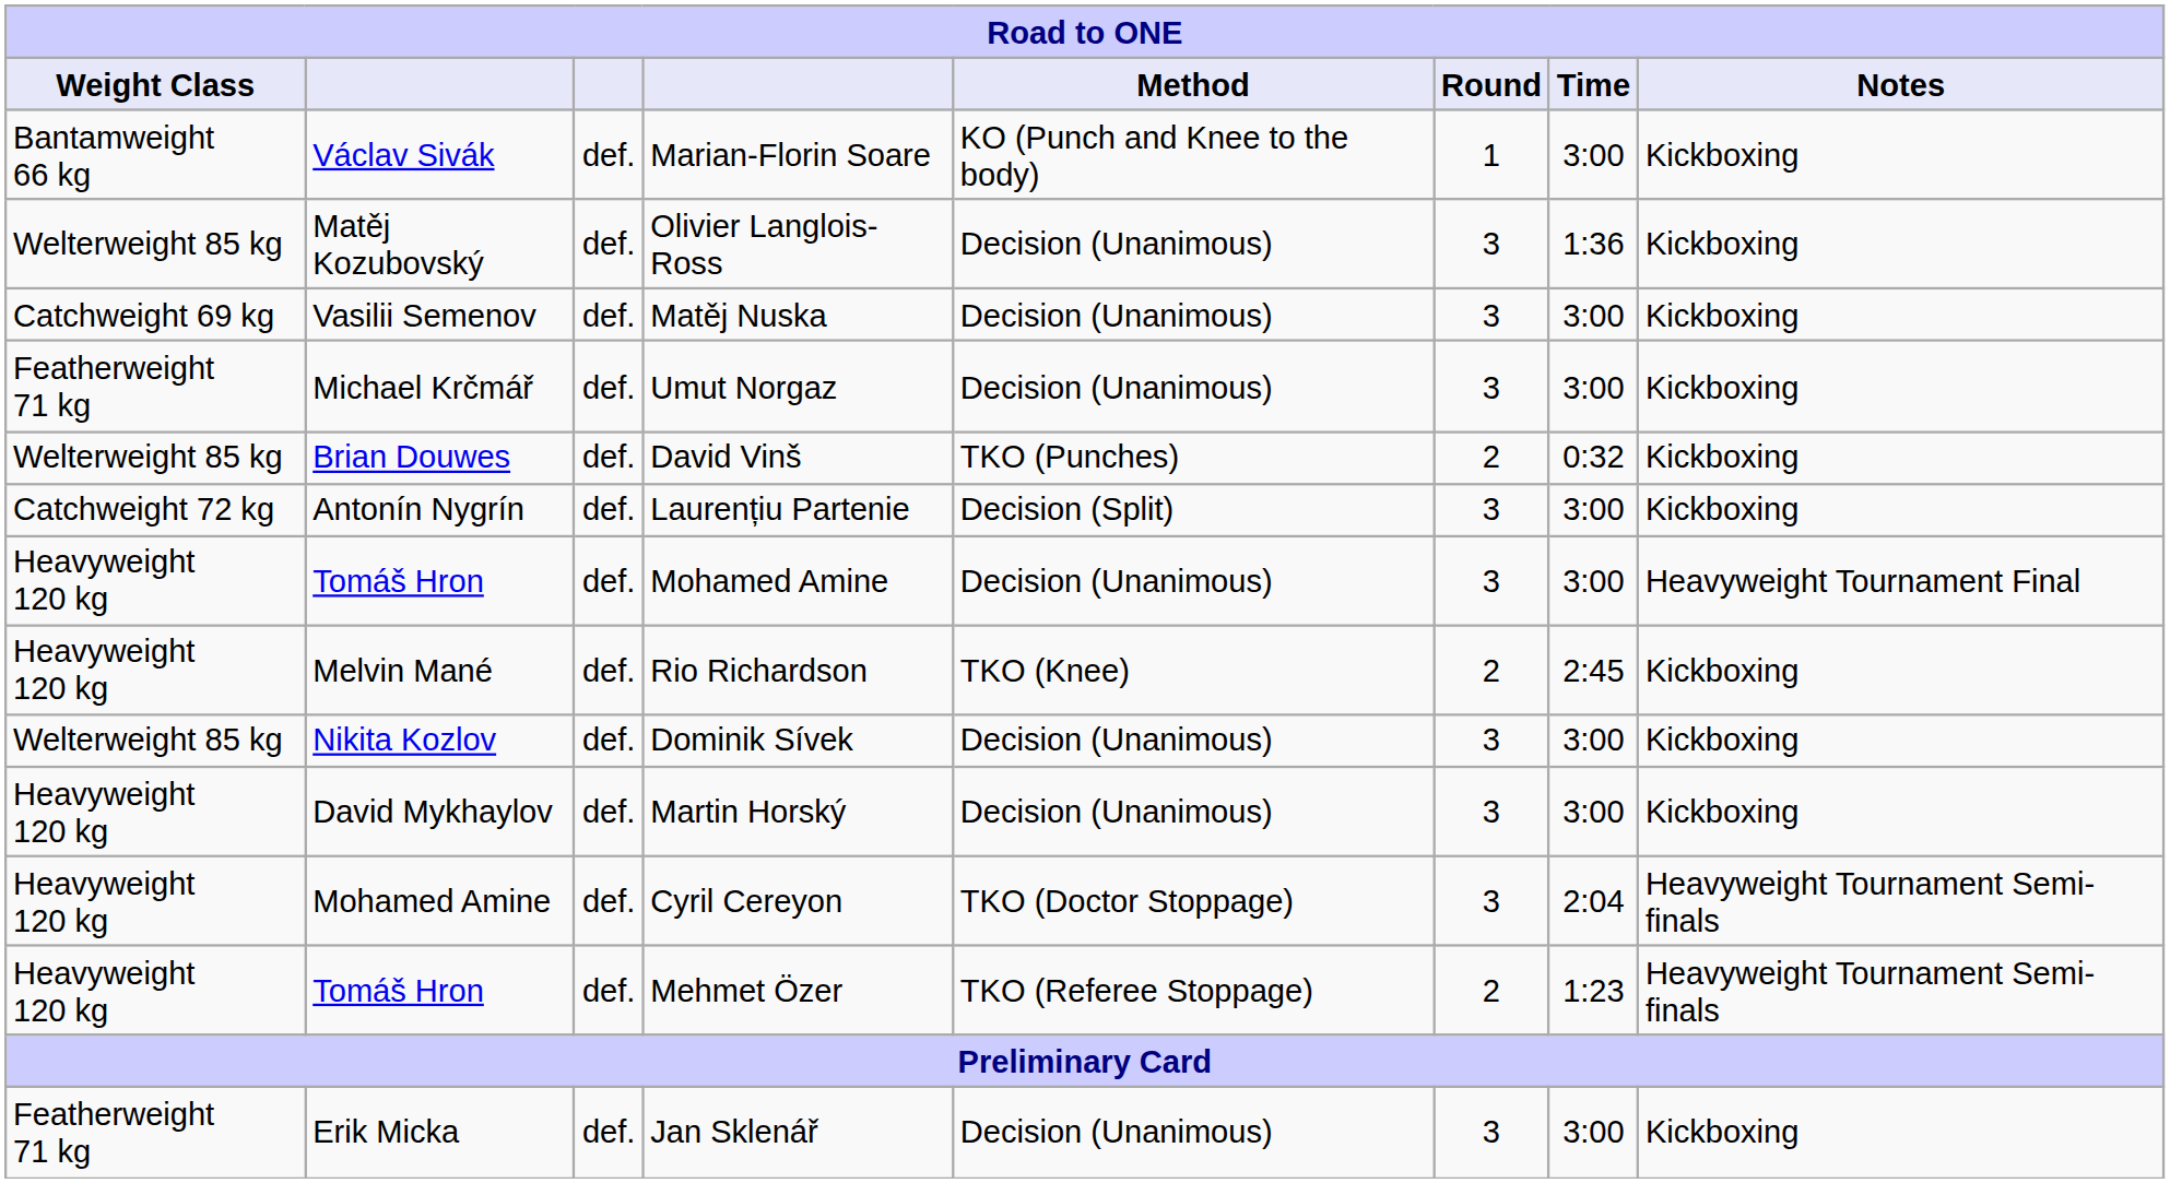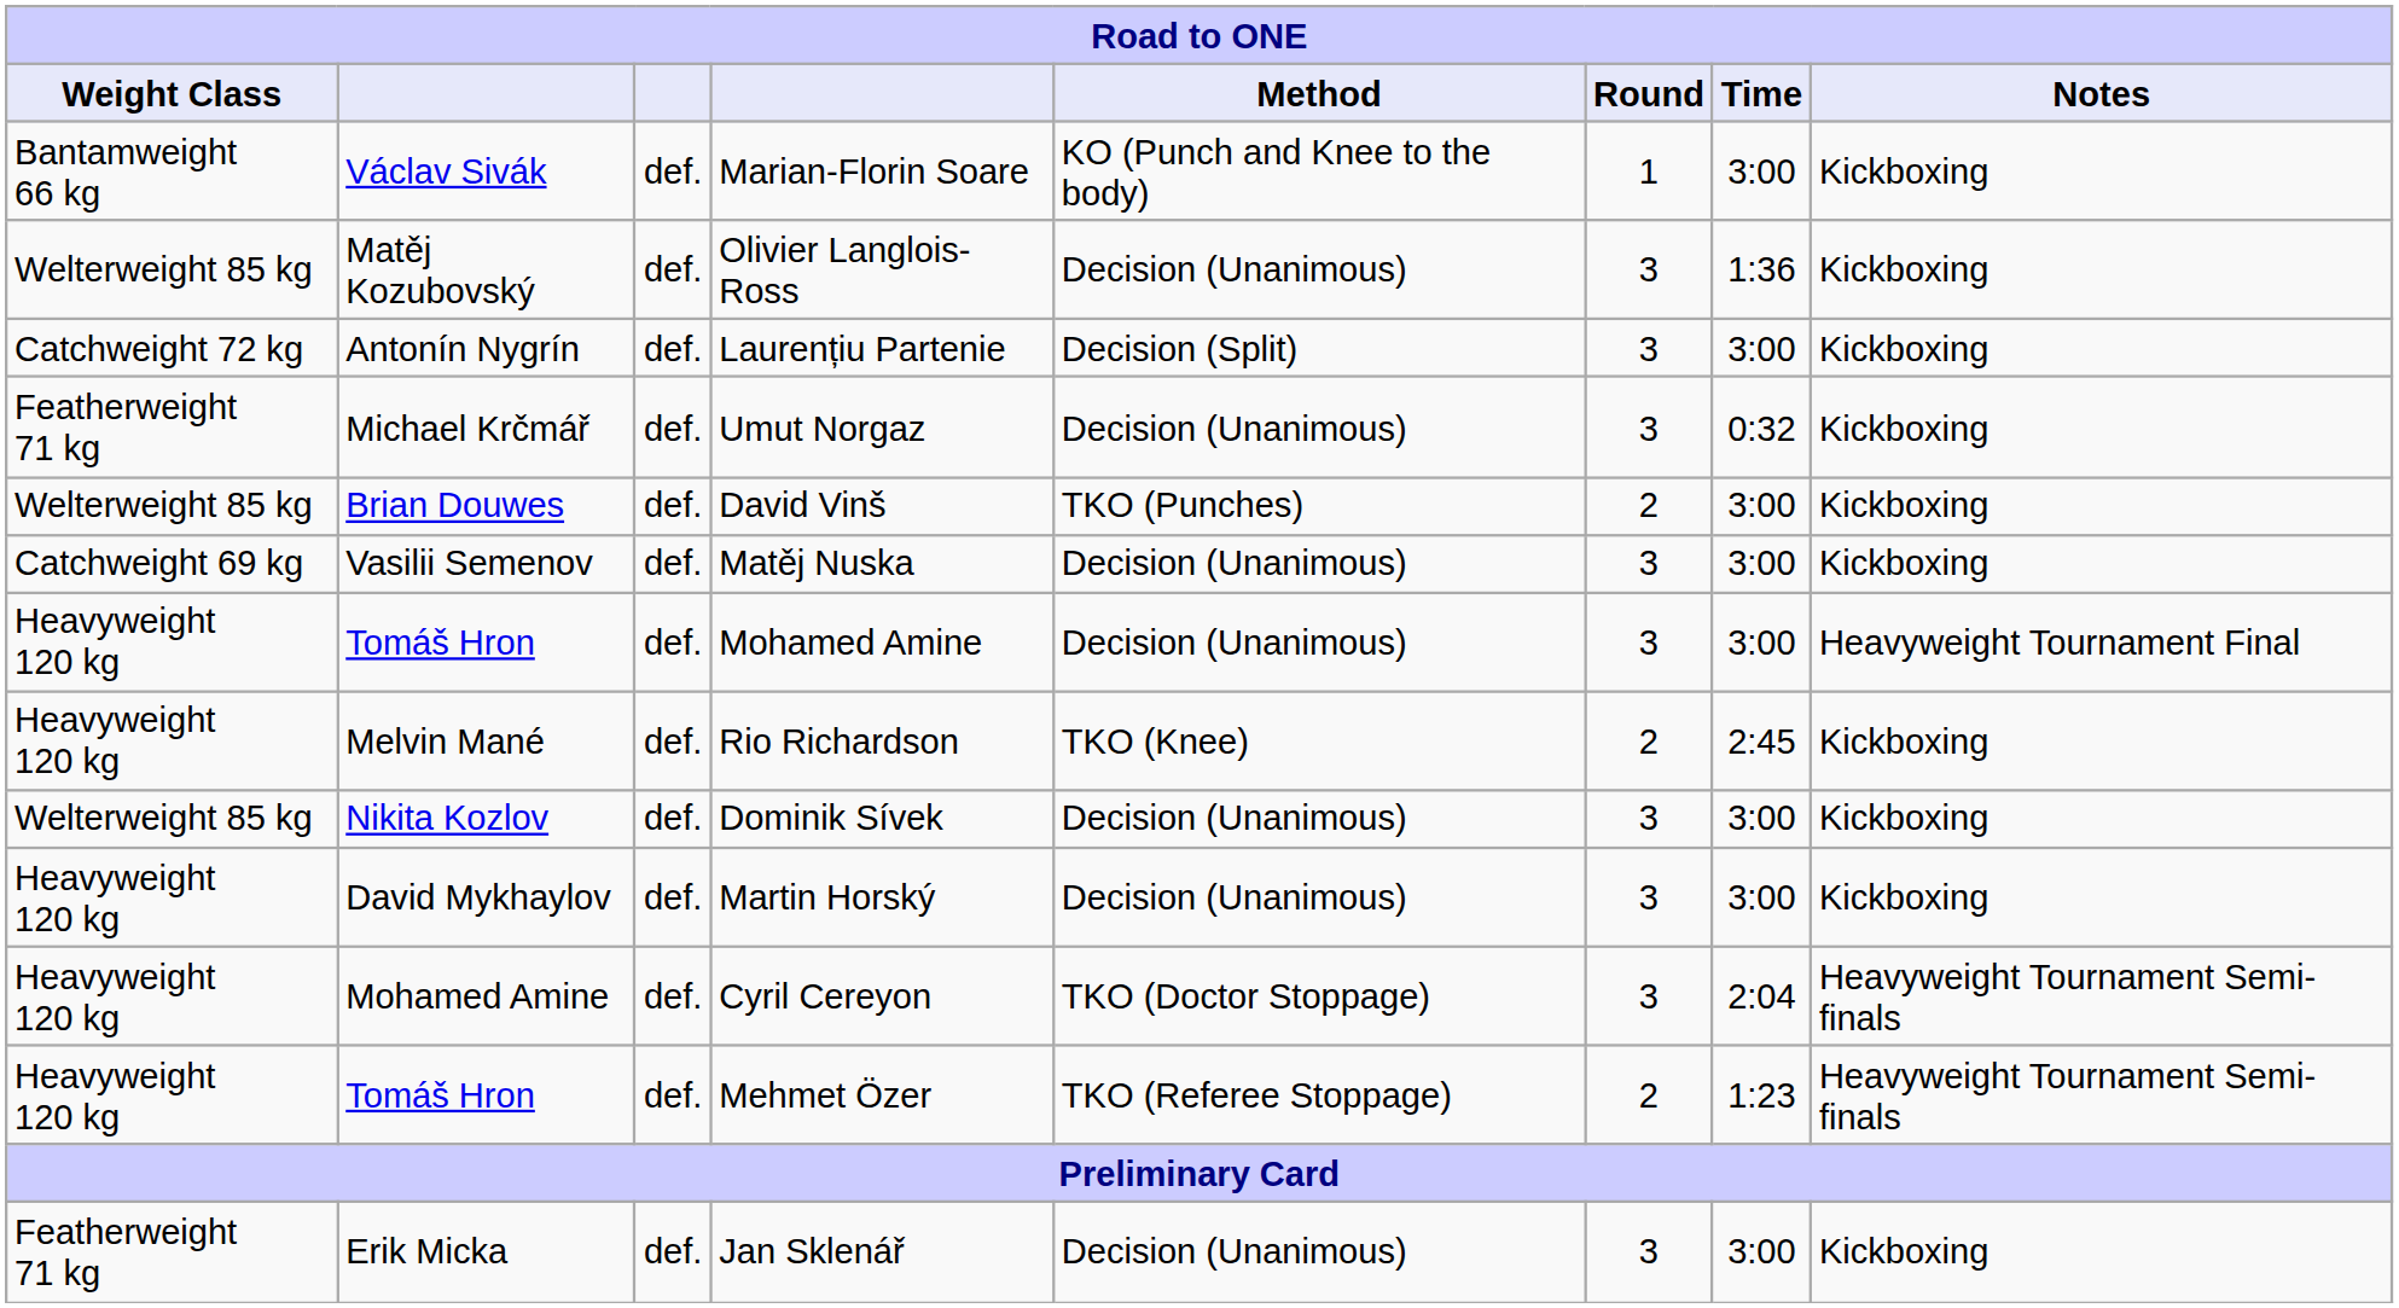rows swapped: Matěj Nuska <-> Laurențiu Partenie
Umut Norgaz | Time: 3:00 -> 0:32
David Vinš | Time: 0:32 -> 3:00
